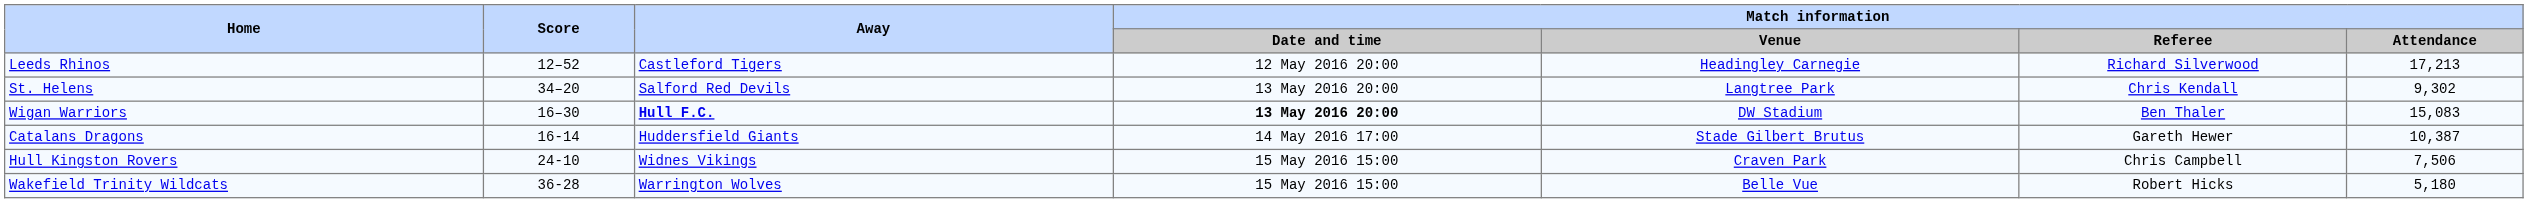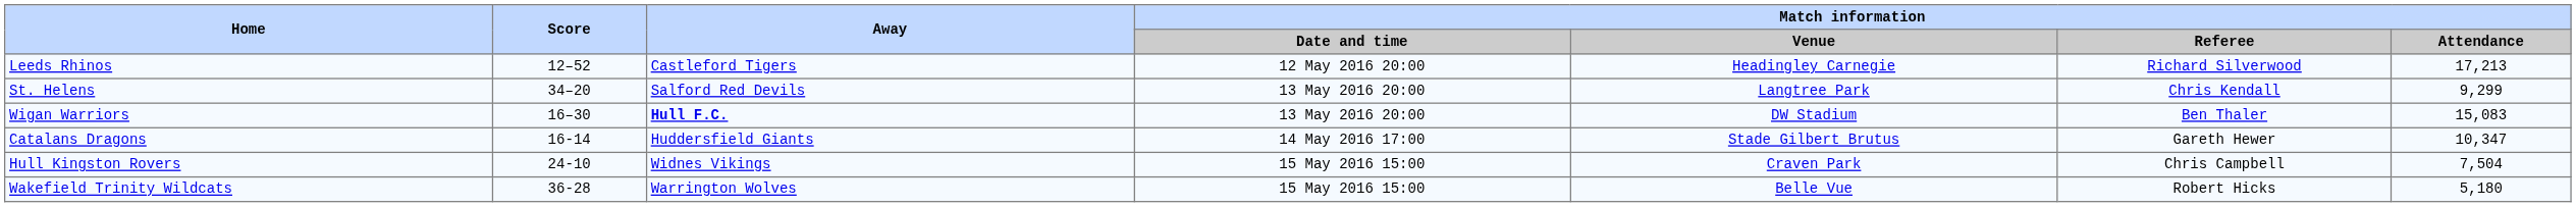St. Helens | Match information / Attendance: 9,302 -> 9,299
Wigan Warriors | Match information / Date and time: bold -> normal
Catalans Dragons | Match information / Attendance: 10,387 -> 10,347
Hull Kingston Rovers | Match information / Attendance: 7,506 -> 7,504
